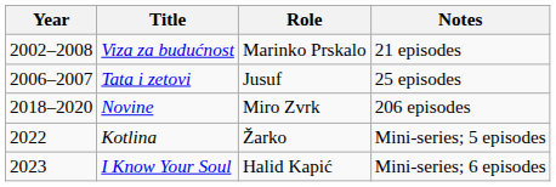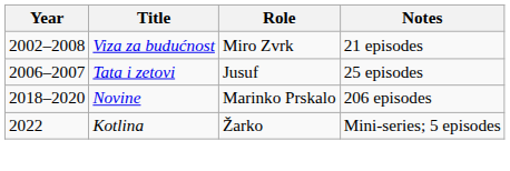Viza za budućnost | Role: Marinko Prskalo -> Miro Zvrk
Novine | Role: Miro Zvrk -> Marinko Prskalo
- row: 2023 | I Know Your Soul | Halid Kapić | Mini-series; 6 episodes
